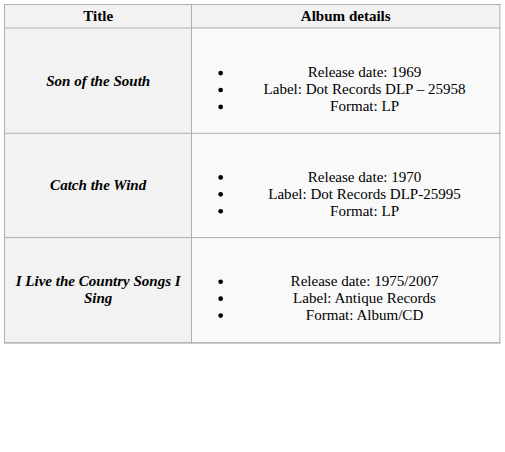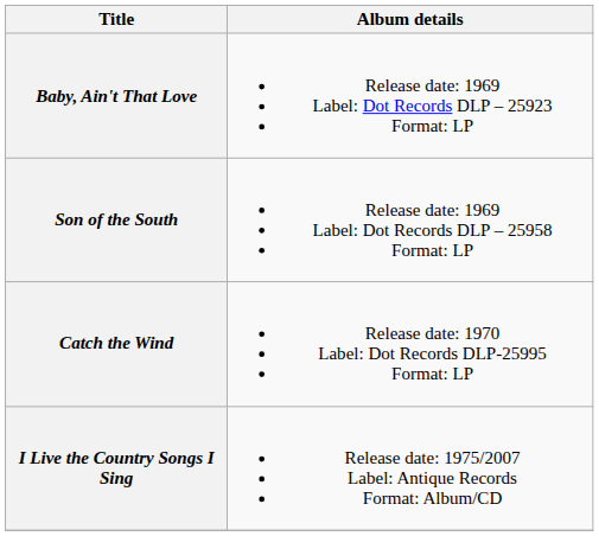+ row: Baby, Ain't That Love | Release date: 1969 Label: Dot Records DLP – 25923 Format: LP
